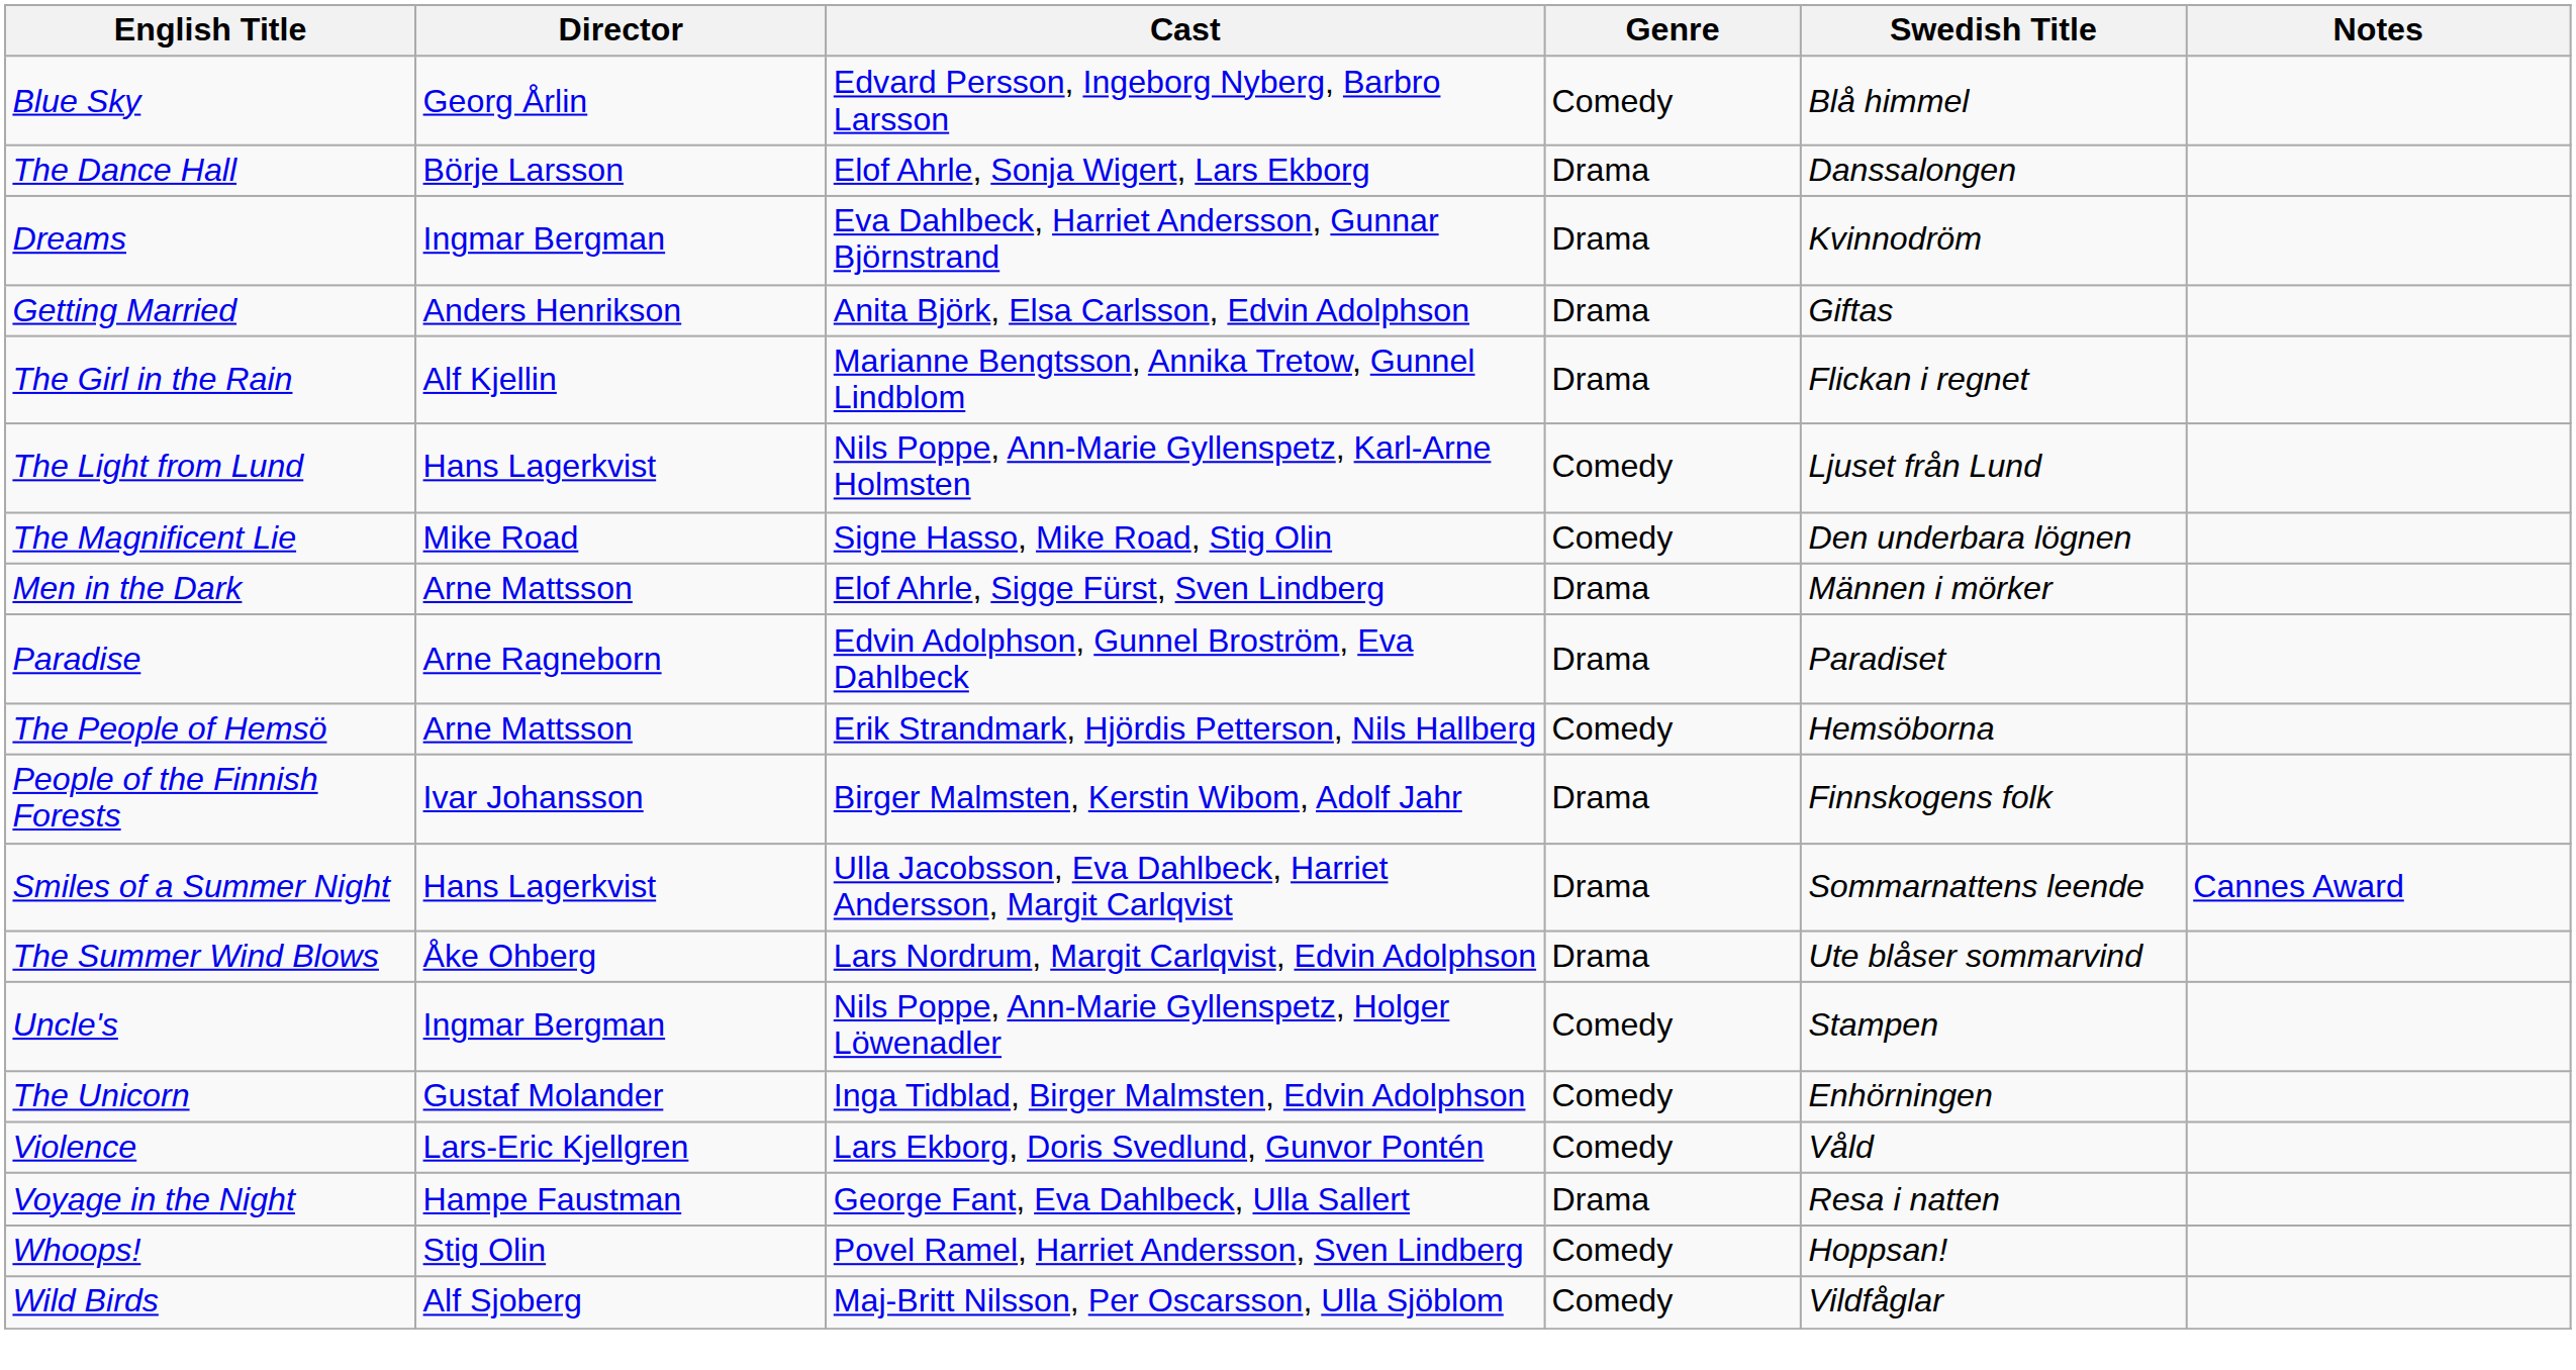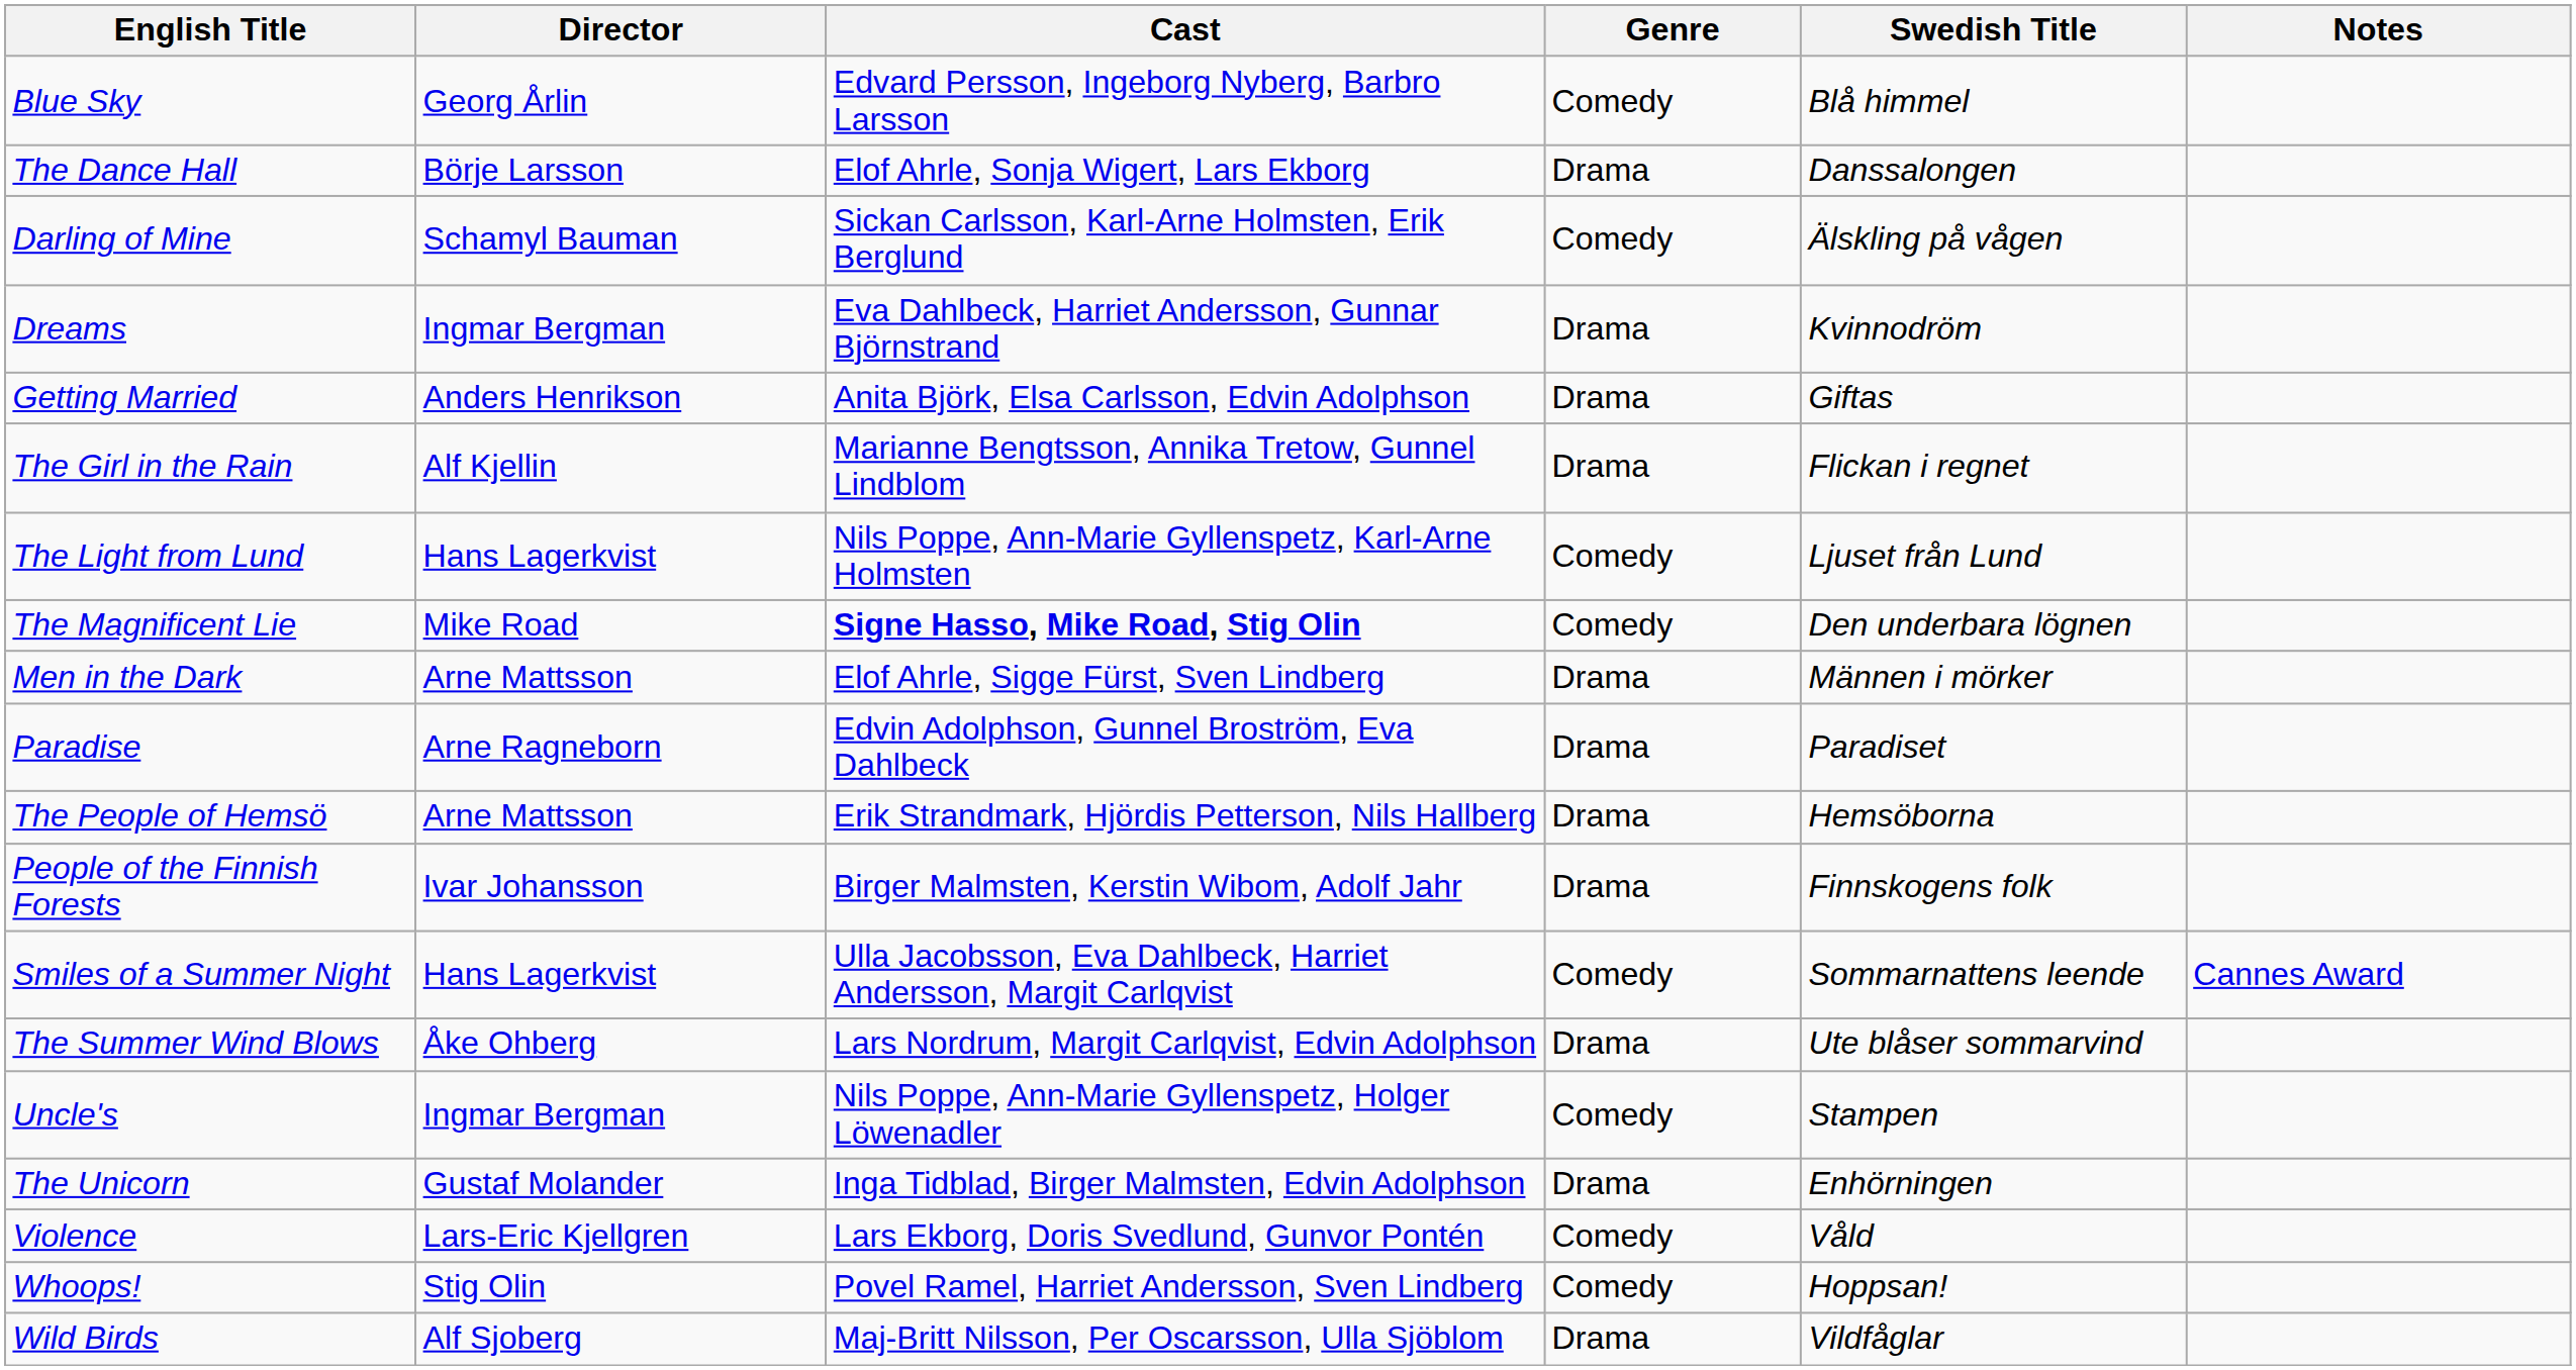+ row: Darling of Mine | Schamyl Bauman | Sickan Carlsson, Karl-Arne Holmsten, Erik Berglund | Comedy | Älskling på vågen
The Magnificent Lie | Cast: normal -> bold
The People of Hemsö | Genre: Comedy -> Drama
Smiles of a Summer Night | Genre: Drama -> Comedy
The Unicorn | Genre: Comedy -> Drama
- row: Voyage in the Night | Hampe Faustman | George Fant, Eva Dahlbeck, Ulla Sallert | Drama | Resa i natten
Wild Birds | Genre: Comedy -> Drama
